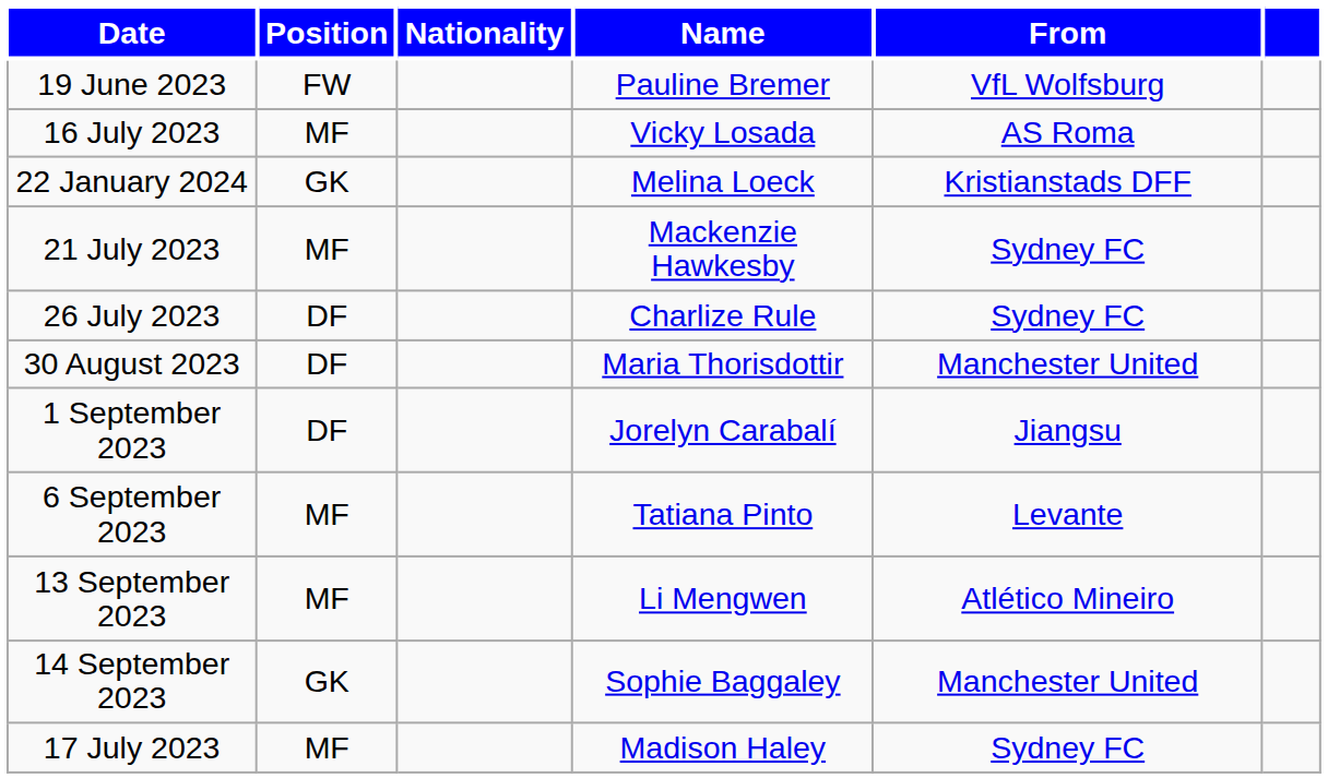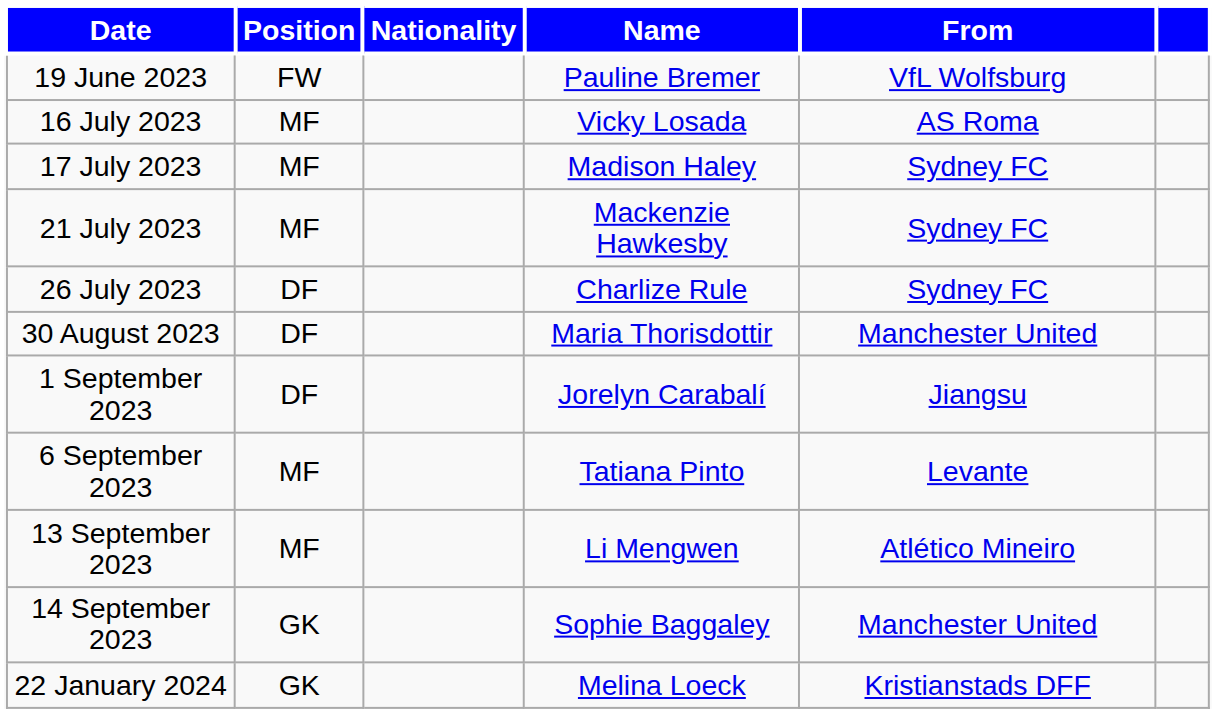rows swapped: 17 July 2023 <-> 22 January 2024
